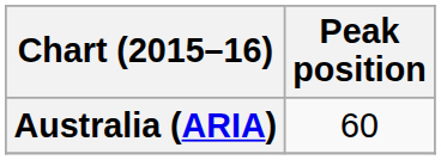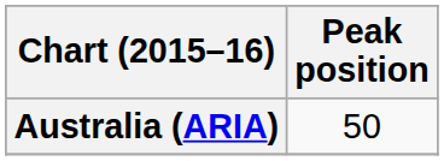Australia (ARIA) | Peak position: 60 -> 50
